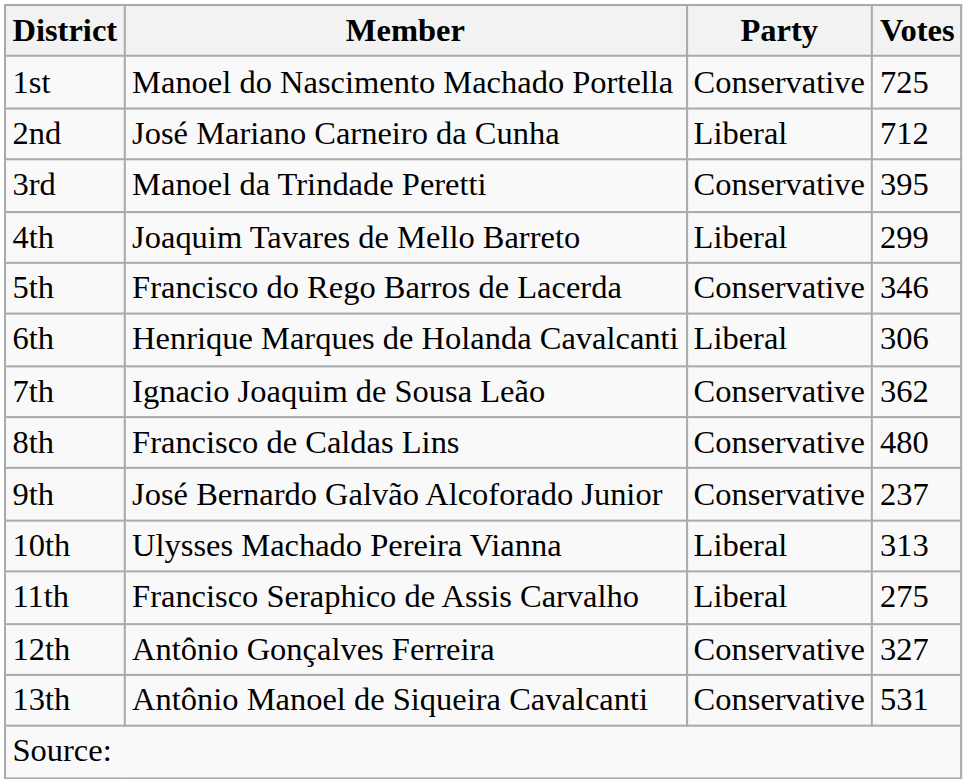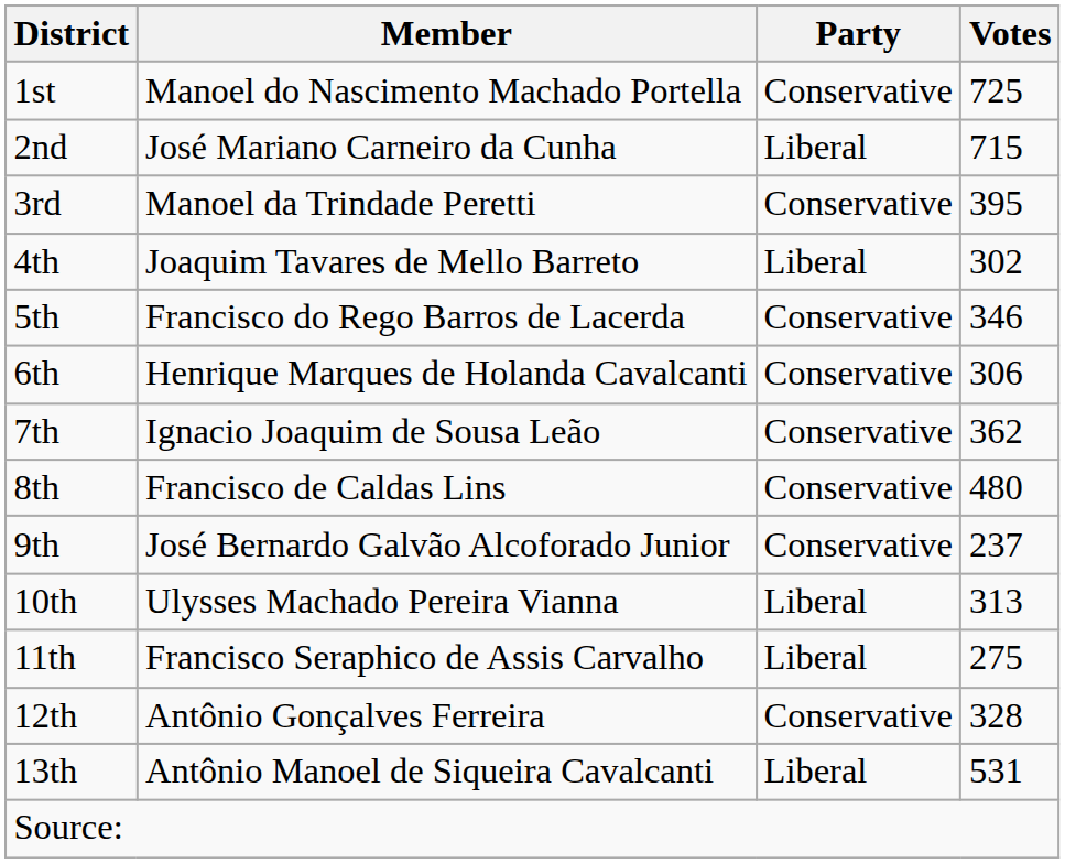2nd | Votes: 712 -> 715
4th | Votes: 299 -> 302
6th | Party: Liberal -> Conservative
12th | Votes: 327 -> 328
13th | Party: Conservative -> Liberal
